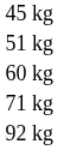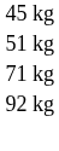- row: 60 kg
